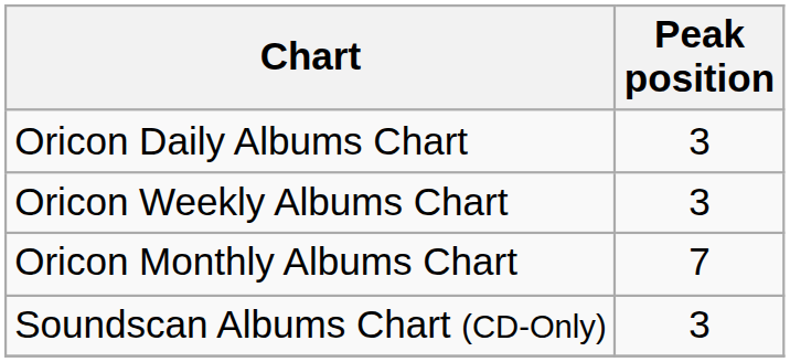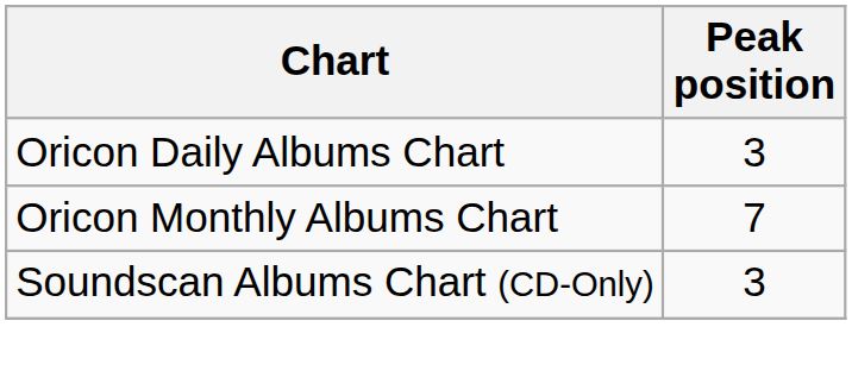- row: Oricon Weekly Albums Chart | 3
